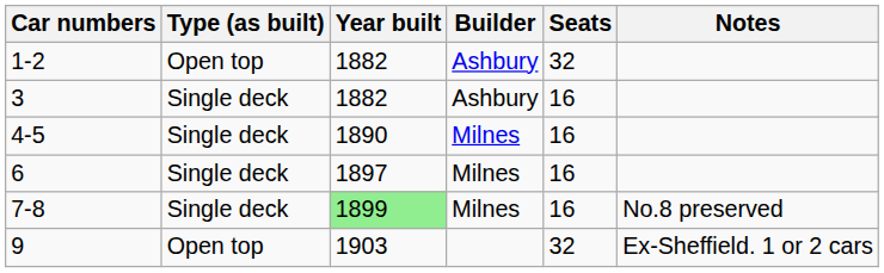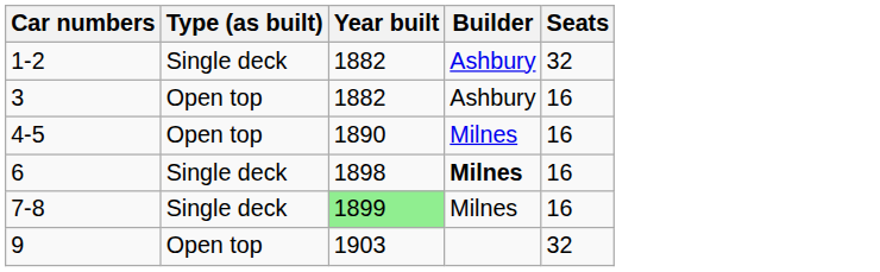- column: Notes | No.8 preserved | Ex-Sheffield. 1 or 2 cars
1-2 | Type (as built): Open top -> Single deck
3 | Type (as built): Single deck -> Open top
4-5 | Type (as built): Single deck -> Open top
6 | Year built: 1897 -> 1898
6 | Builder: normal -> bold
